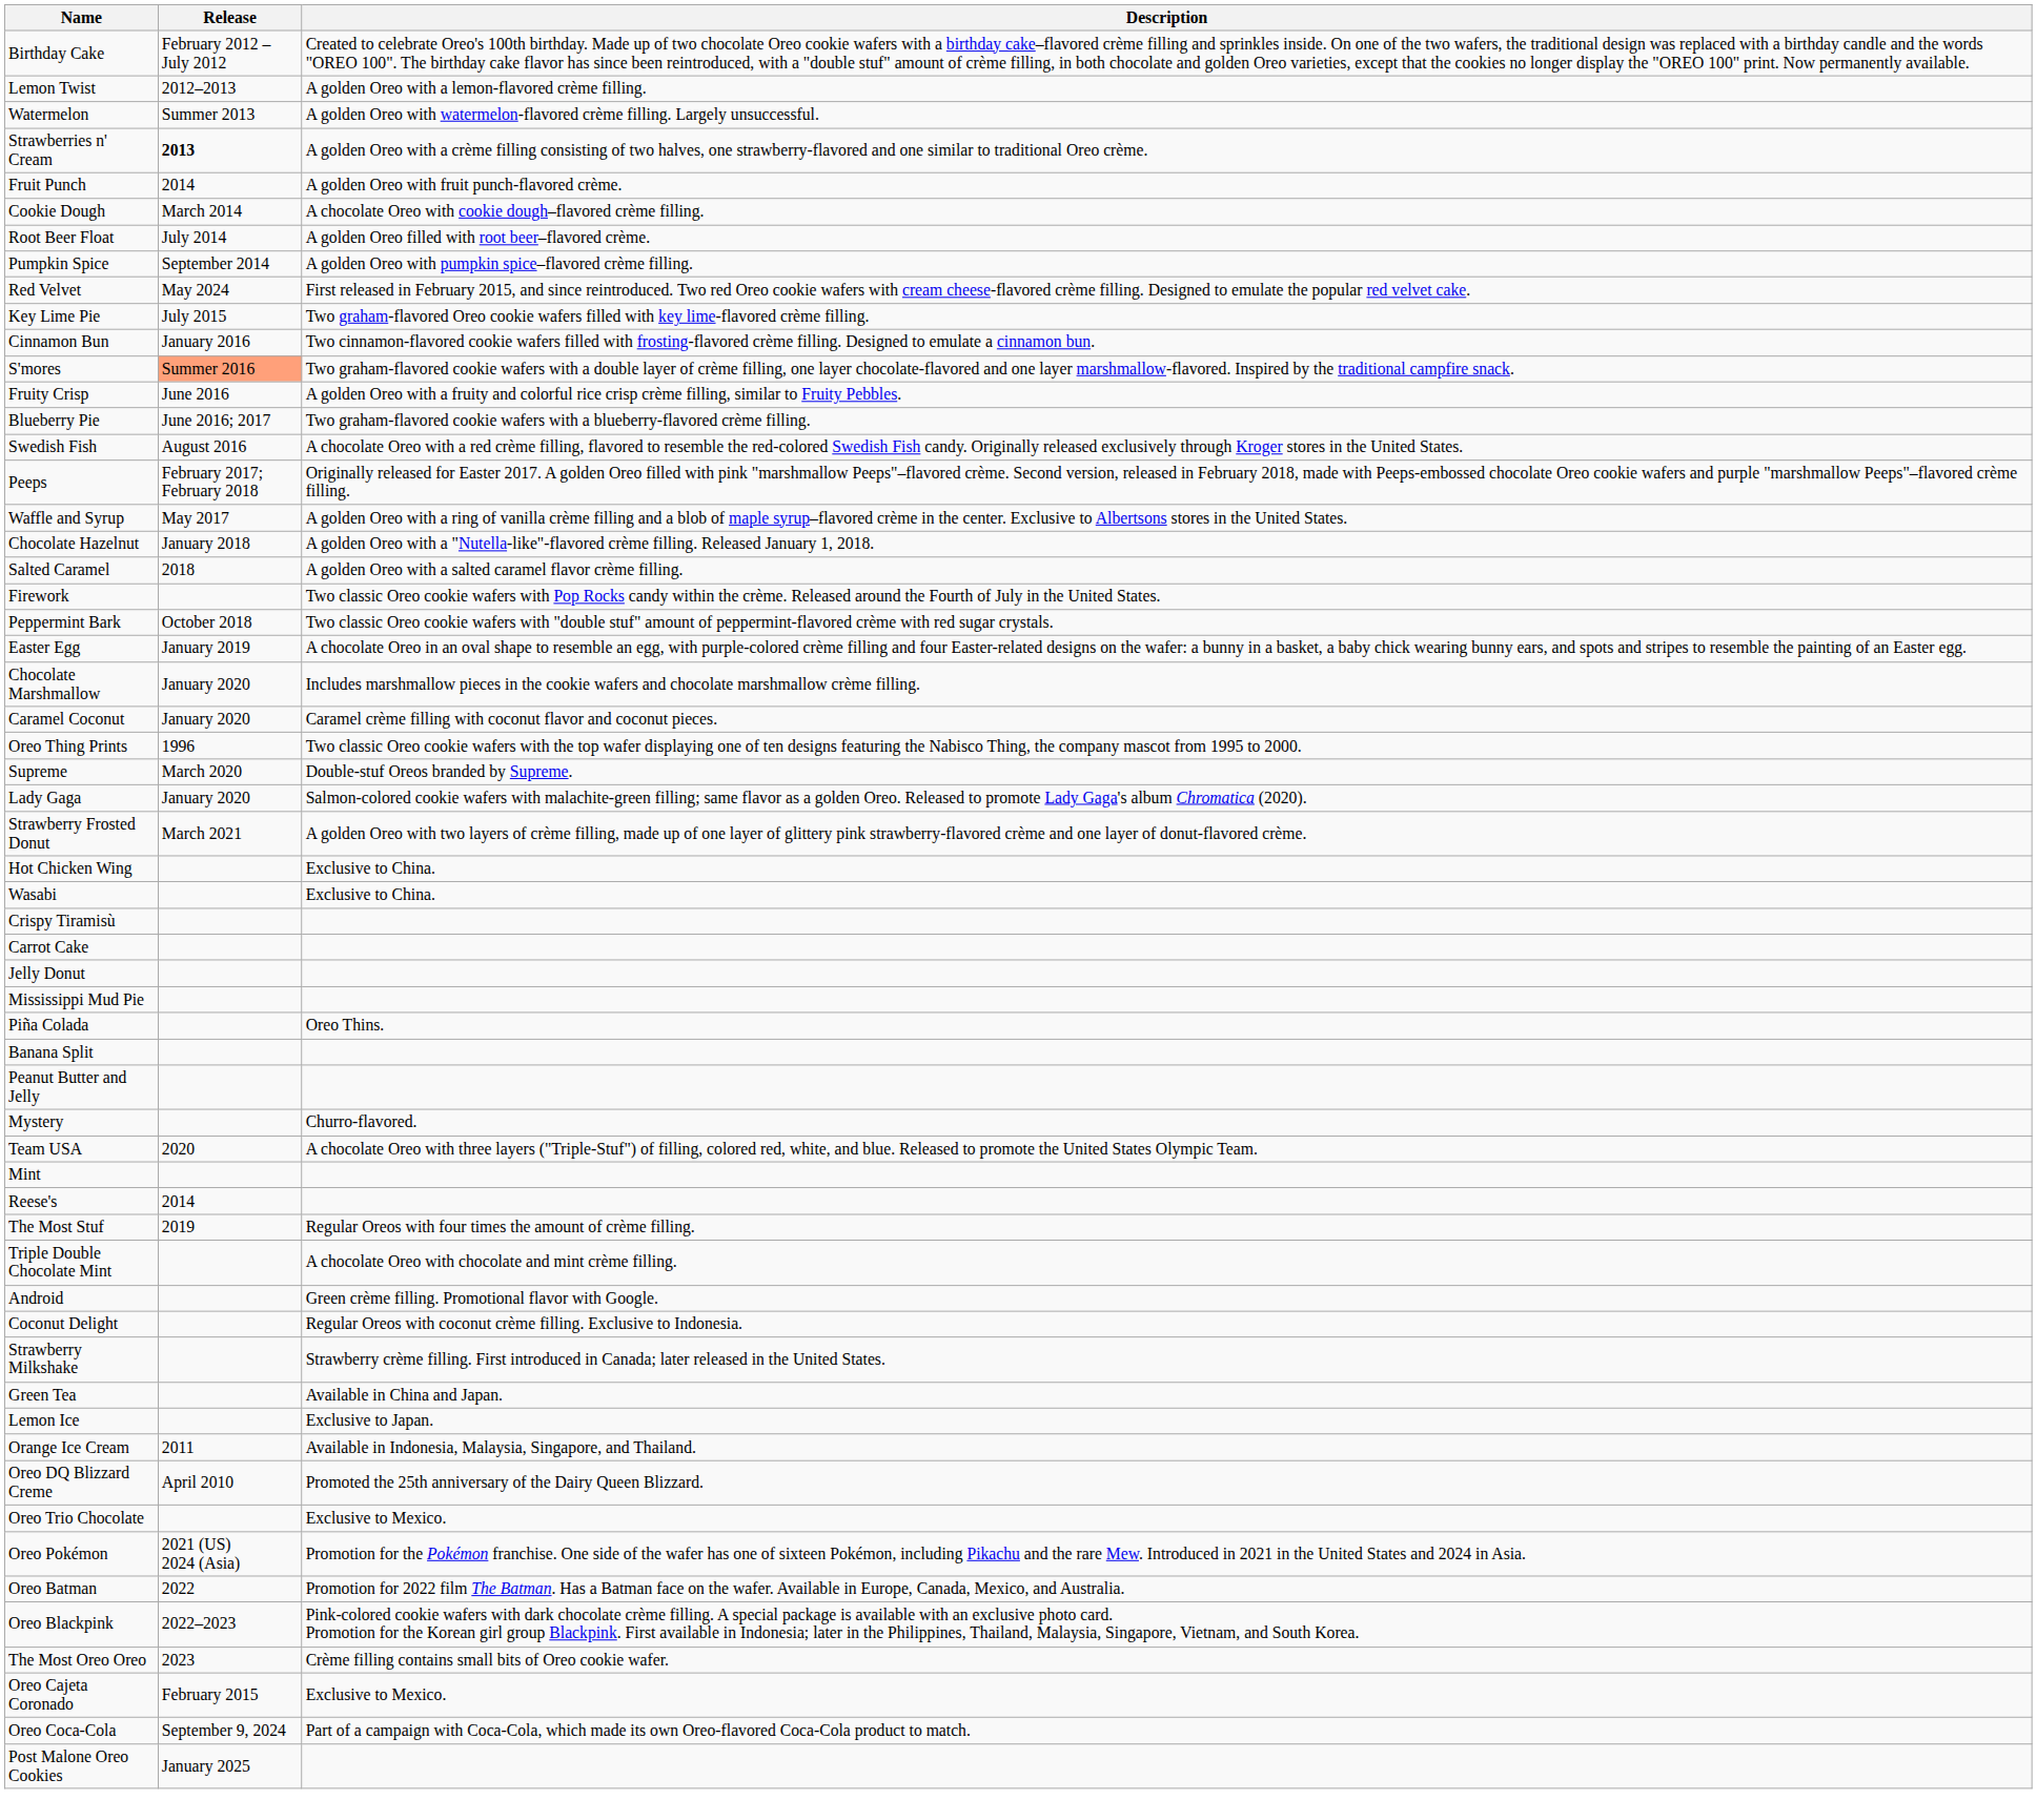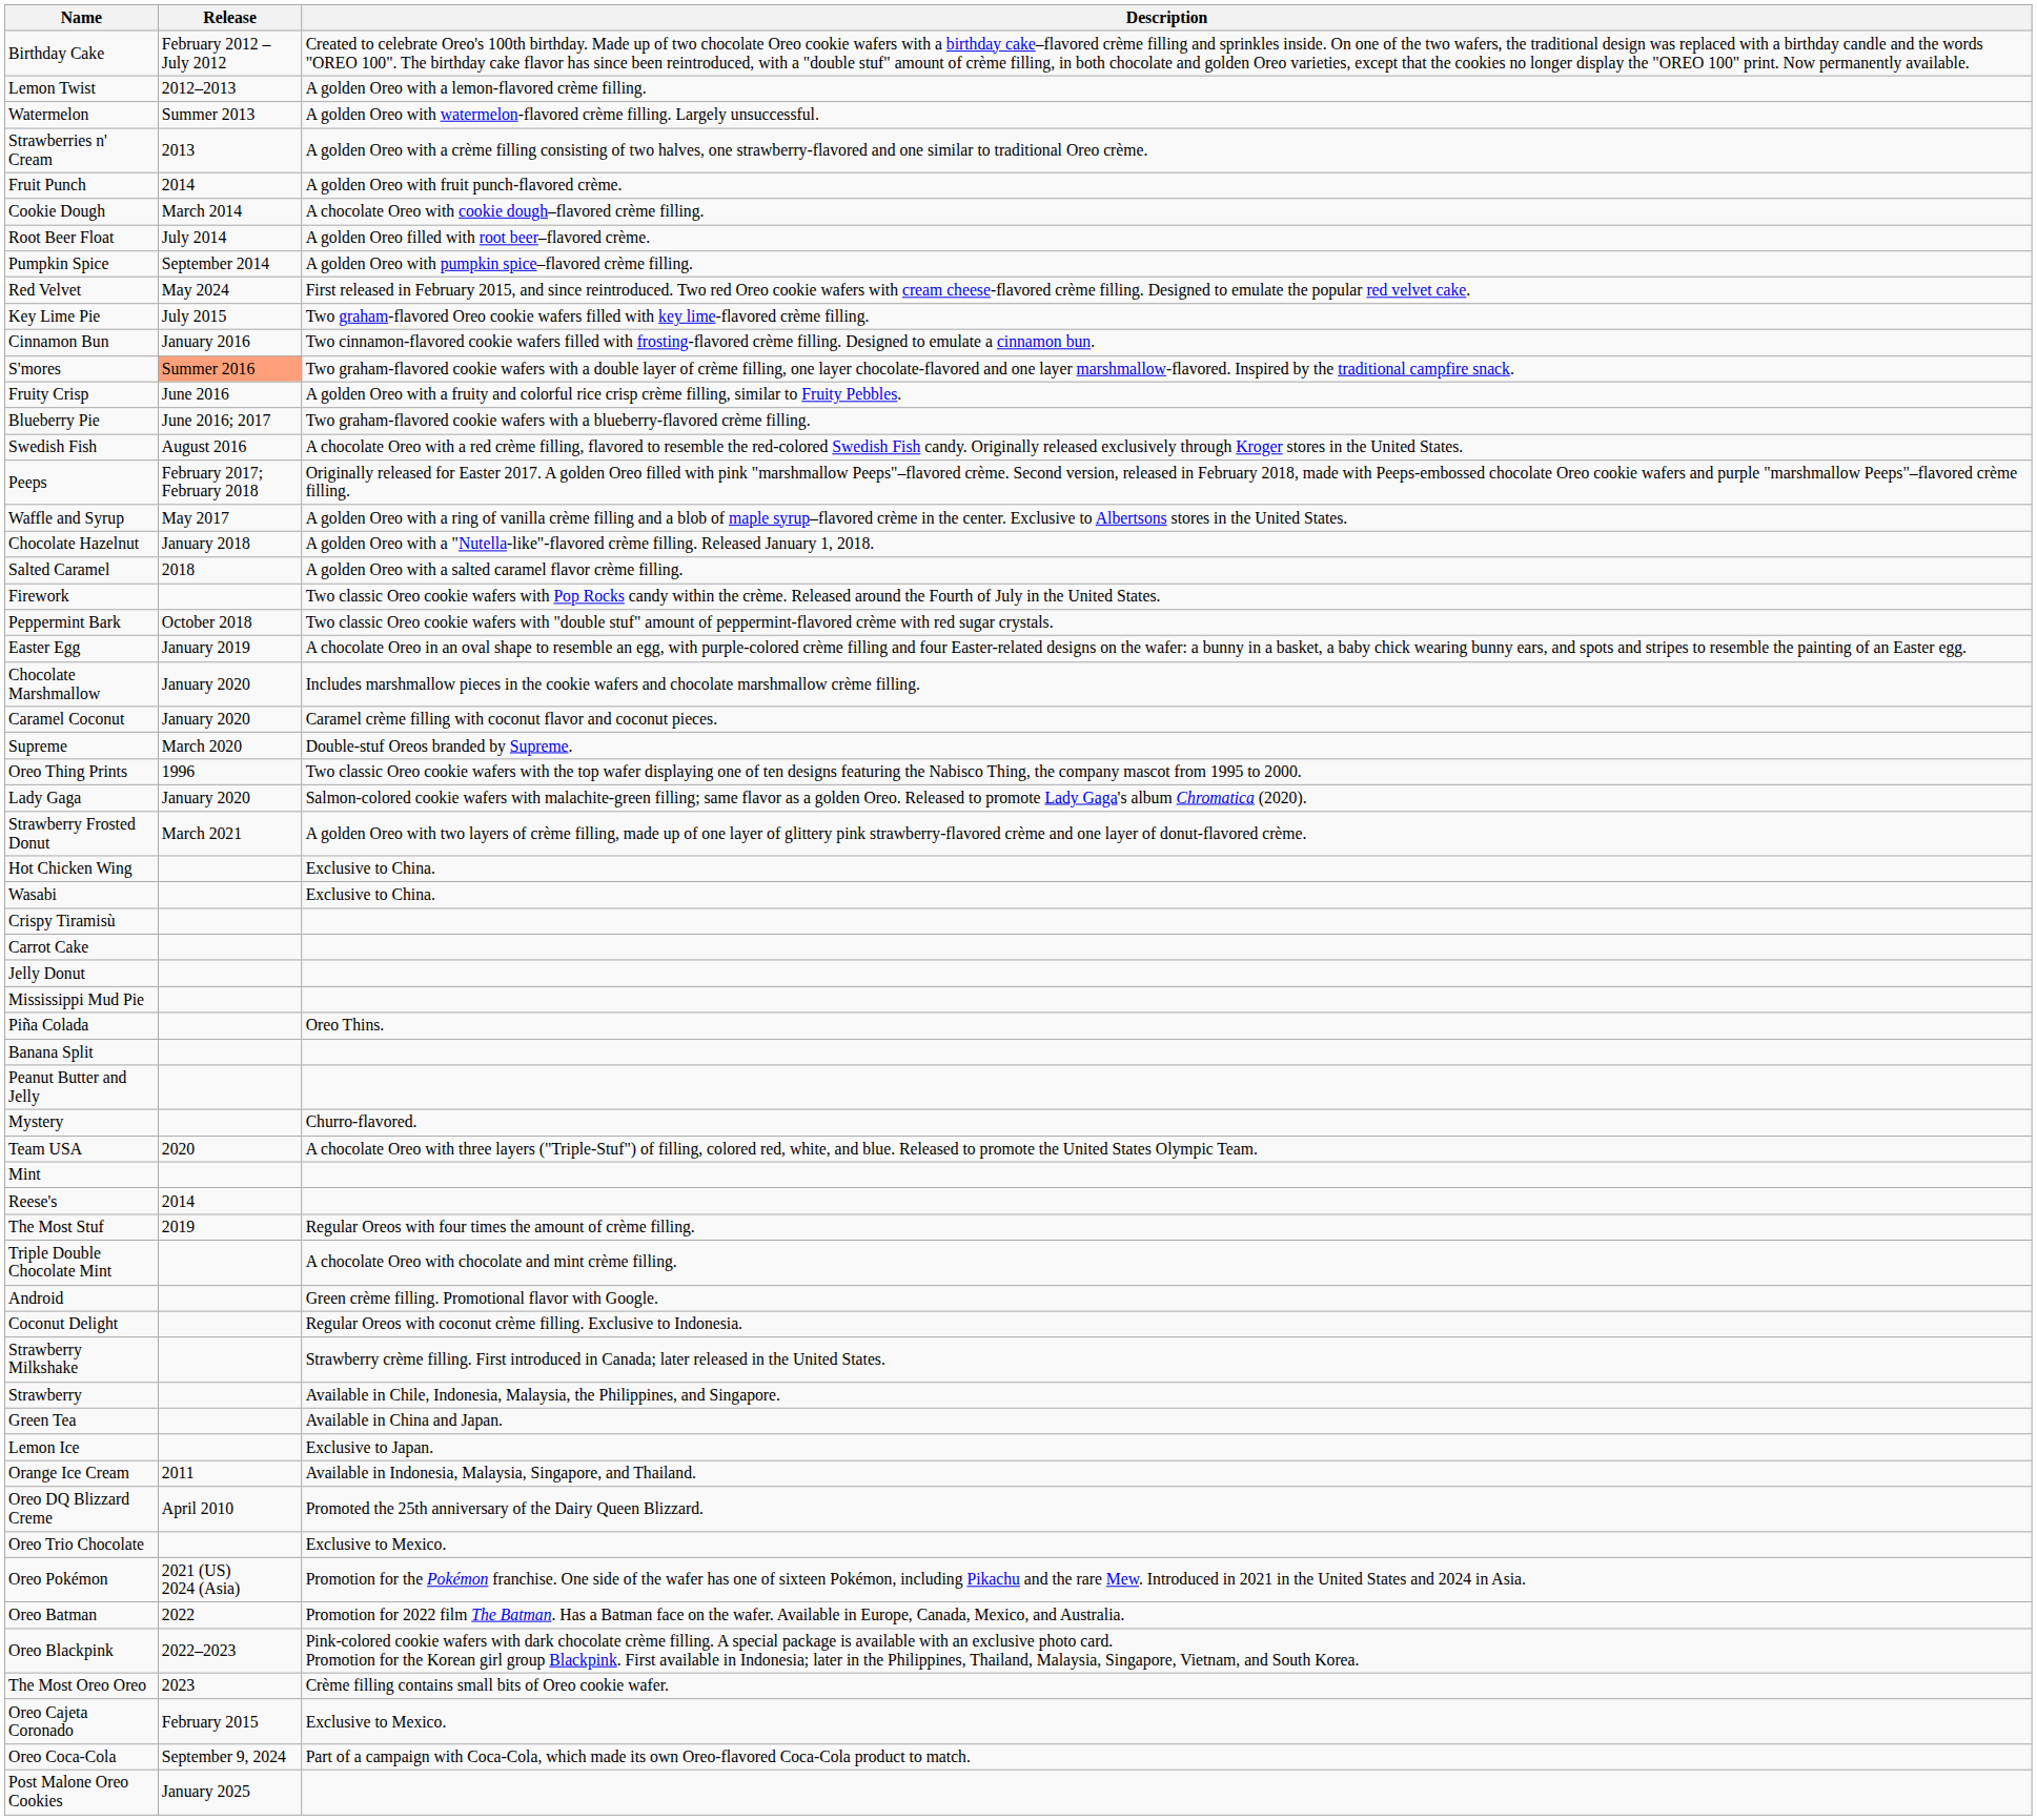Strawberries n' Cream | Release: bold -> normal
rows swapped: Supreme <-> Oreo Thing Prints
+ row: Strawberry | Available in Chile, Indonesia, Malaysia, the Philippines, and Singapore.
